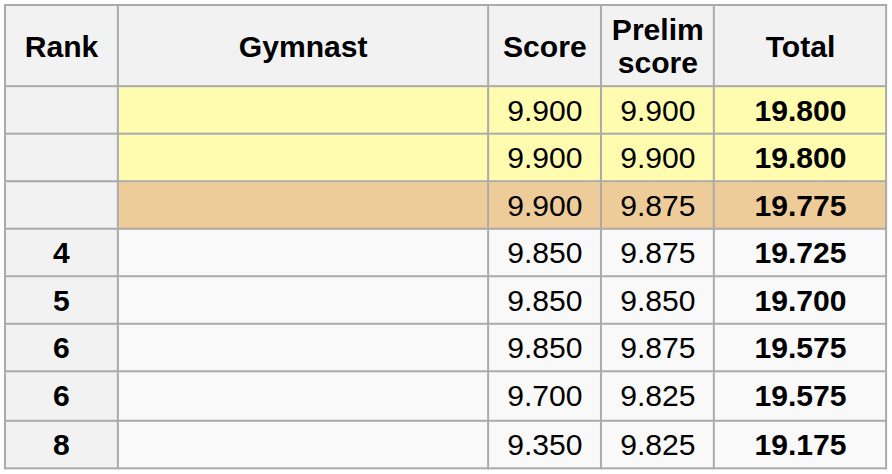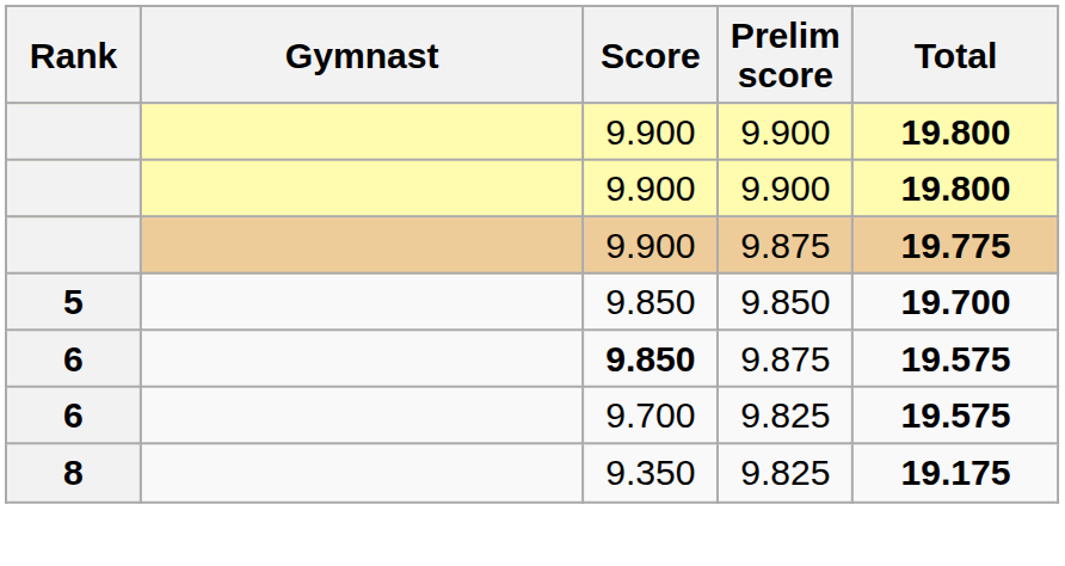- row: 4 | 9.850 | 9.875 | 19.725
6 / 9.875 | Score: normal -> bold
